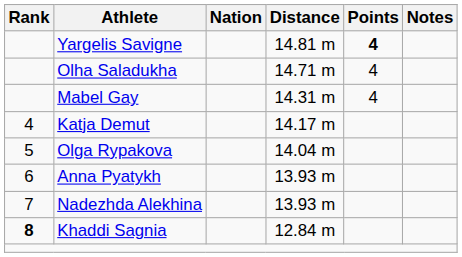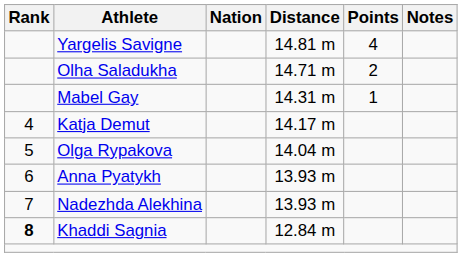Yargelis Savigne | Points: bold -> normal
Olha Saladukha | Points: 4 -> 2
Mabel Gay | Points: 4 -> 1
